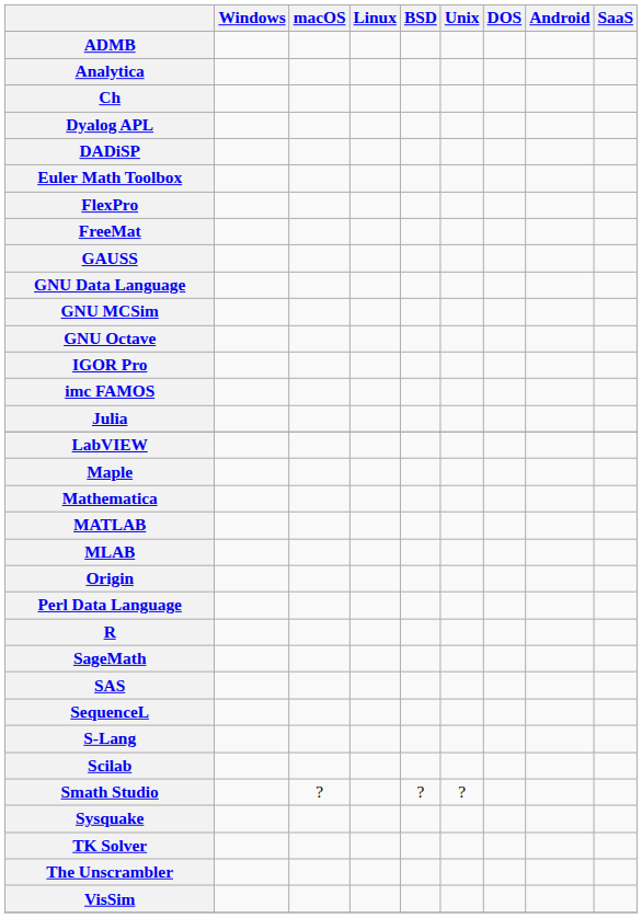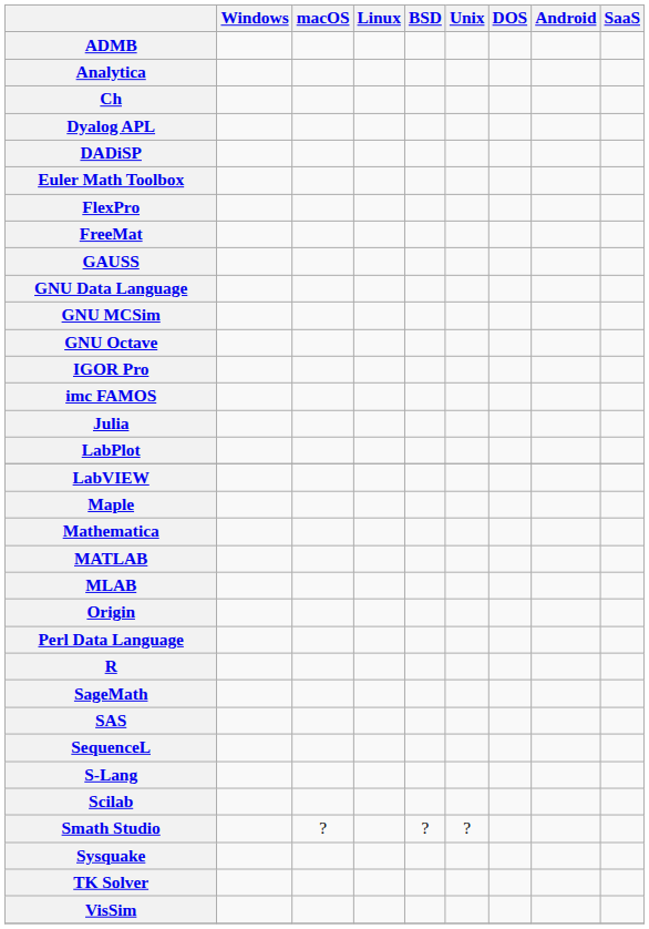+ row: LabPlot
- row: The Unscrambler
